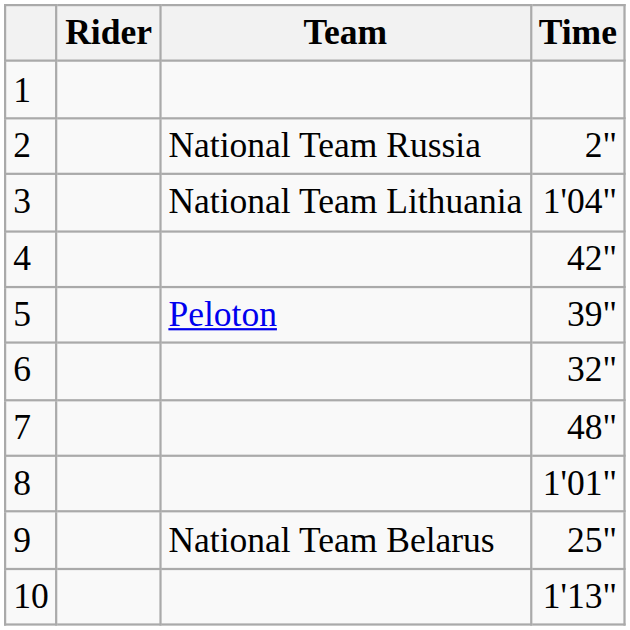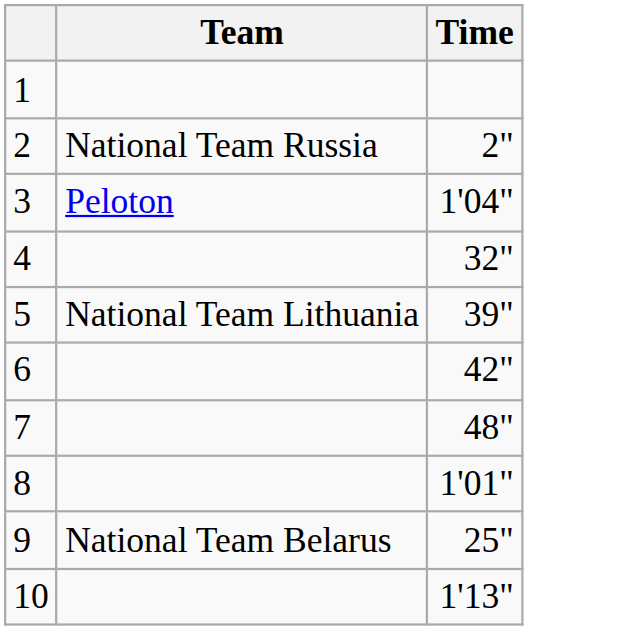- column: Rider
3 | Team: National Team Lithuania -> Peloton
4 | Time: 42" -> 32"
5 | Team: Peloton -> National Team Lithuania
6 | Time: 32" -> 42"
